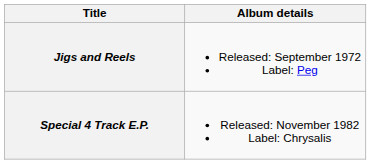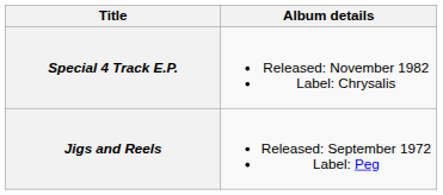rows swapped: Jigs and Reels <-> Special 4 Track E.P.
